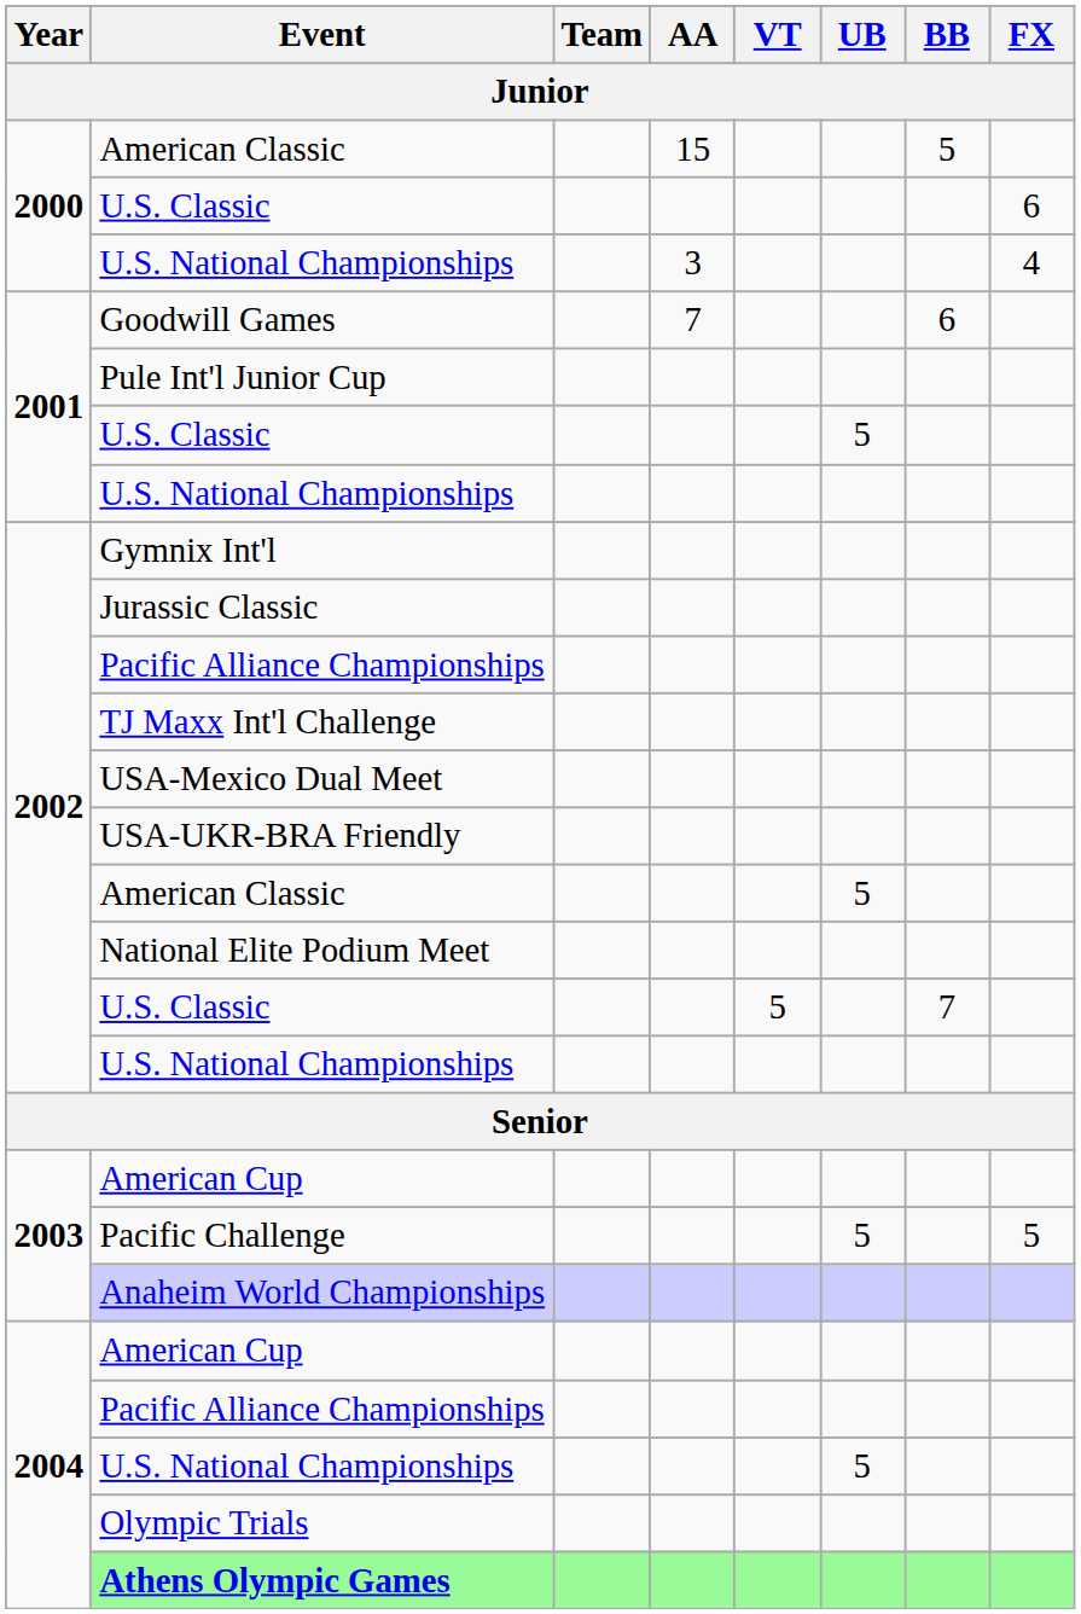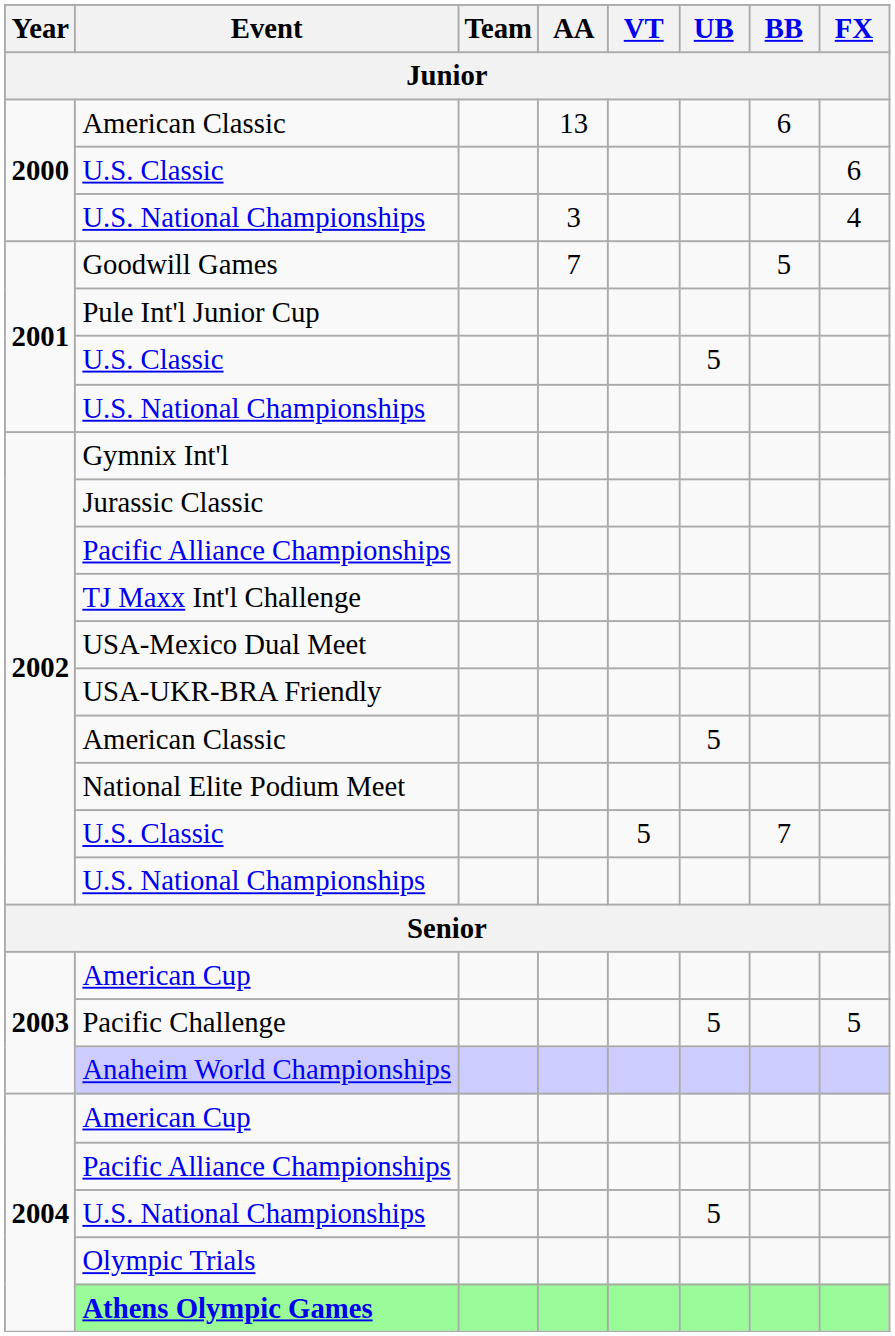2000 / American Classic | AA: 15 -> 13
2000 / American Classic | BB: 5 -> 6
Goodwill Games | BB: 6 -> 5
